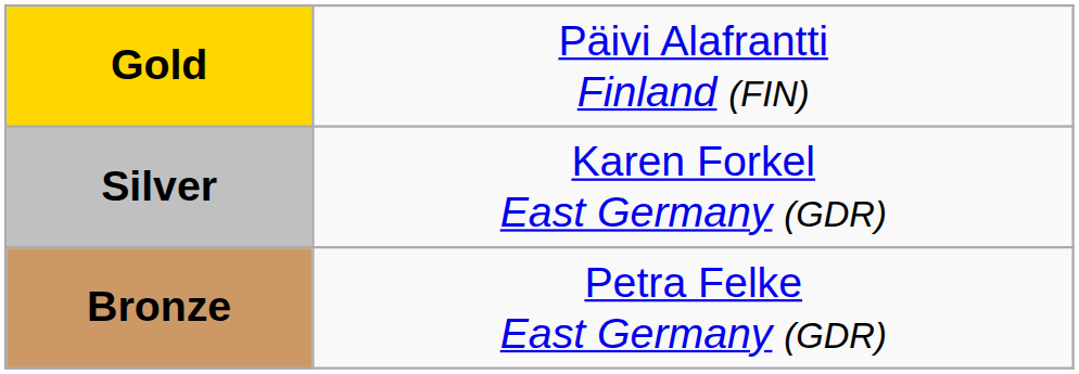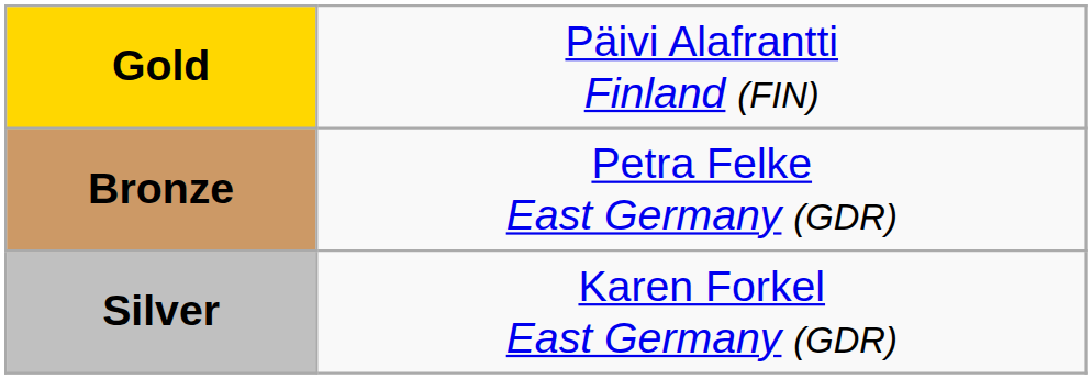rows swapped: Silver <-> Bronze
